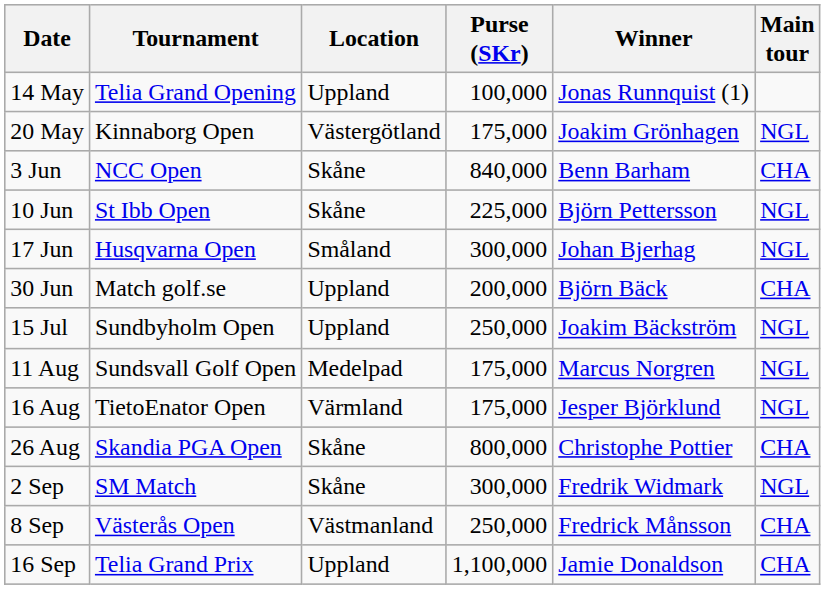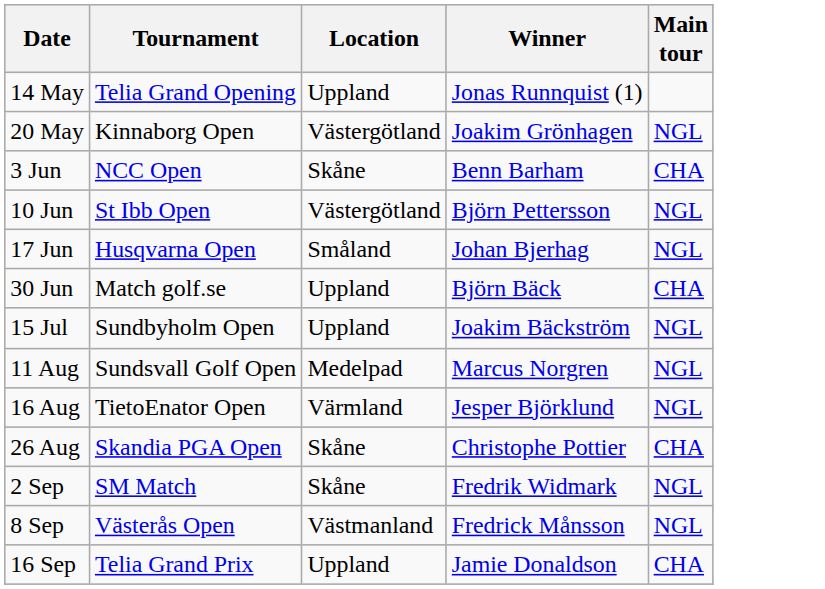- column: Purse (SKr) | 100,000 | 175,000 | 840,000 | 225,000 | 300,000 | 200,000 | 250,000 | 175,000 | 175,000 | 800,000 | 300,000 | 250,000 | 1,100,000
10 Jun | Location: Skåne -> Västergötland
8 Sep | Main tour: CHA -> NGL
